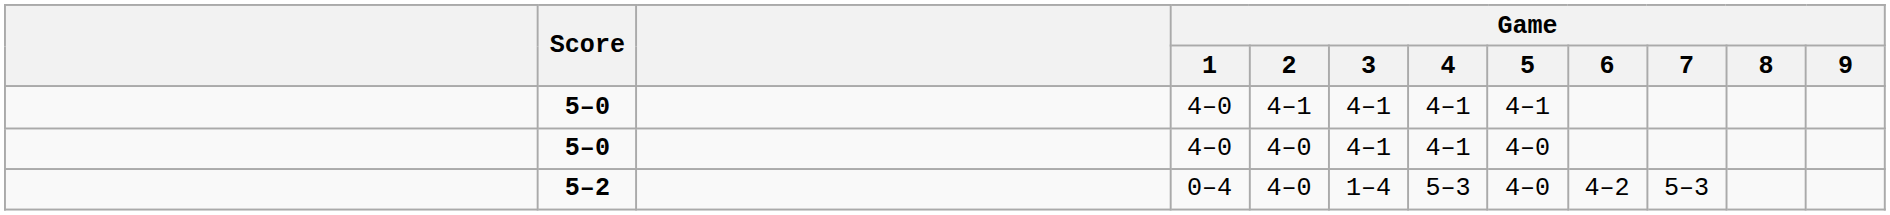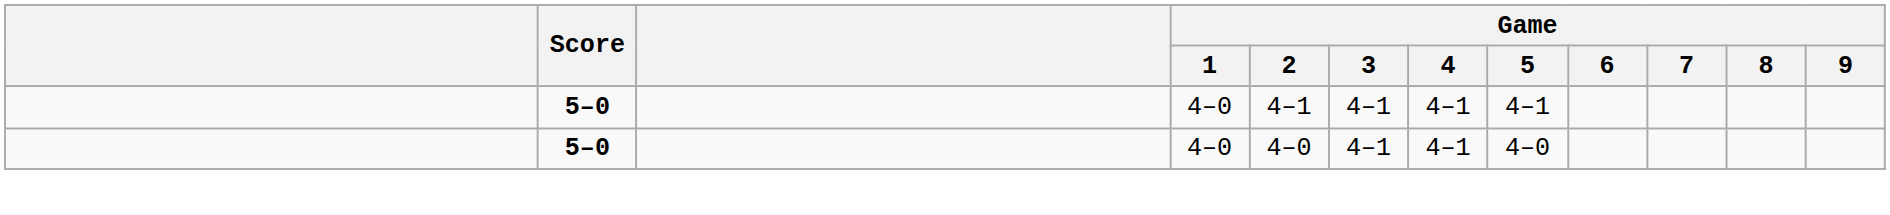- row: 5–2 | 0–4 | 4–0 | 1–4 | 5–3 | 4–0 | 4–2 | 5–3
